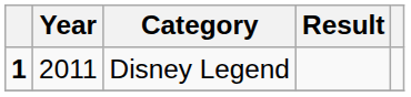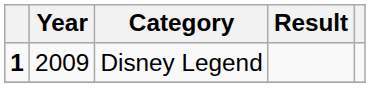Disney Legend | Year: 2011 -> 2009
